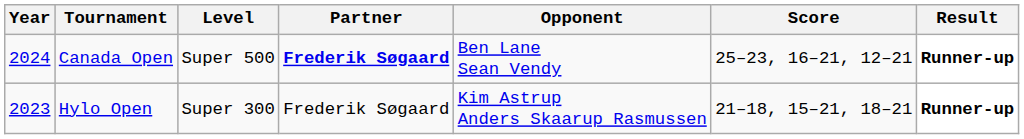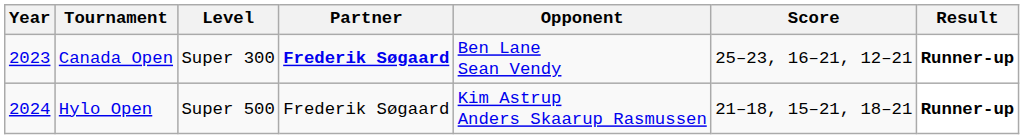Canada Open | Year: 2024 -> 2023
Canada Open | Level: Super 500 -> Super 300
Hylo Open | Year: 2023 -> 2024
Hylo Open | Level: Super 300 -> Super 500
